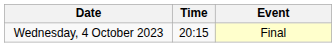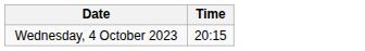- column: Event | Final
